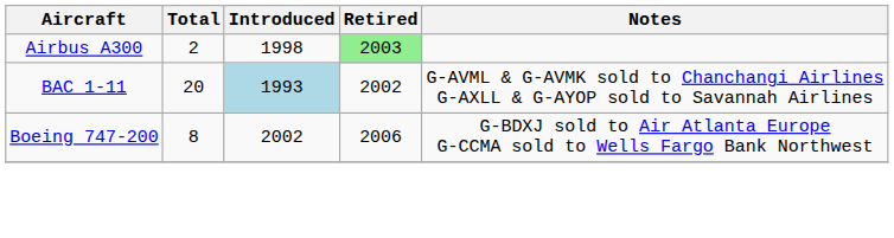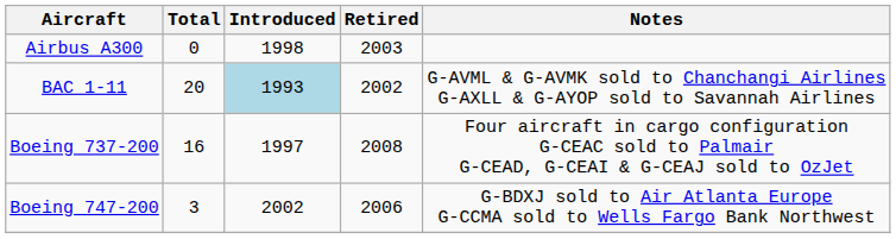Airbus A300 | Total: 2 -> 0
Airbus A300 | Retired: lightgreen background -> no background
+ row: Boeing 737-200 | 16 | 1997 | 2008 | Four aircraft in cargo configuration G-CEAC sold to Palmair G-CEAD, G-CEAI & G-CEAJ sold to OzJet
Boeing 747-200 | Total: 8 -> 3
